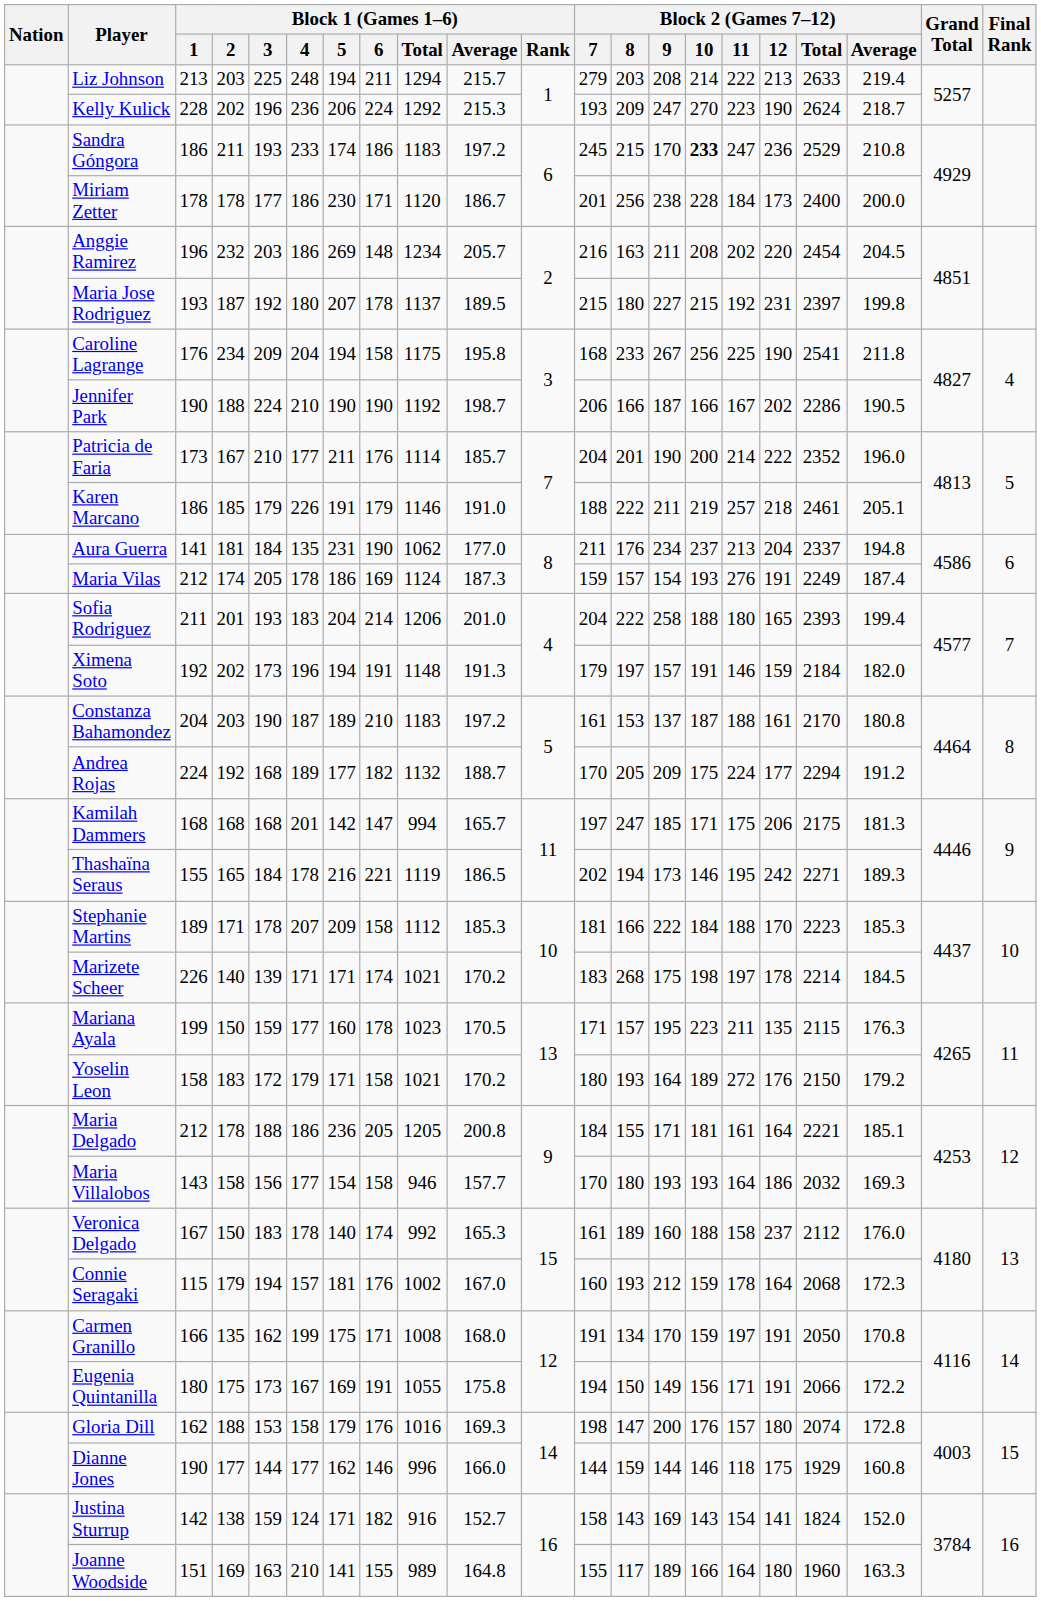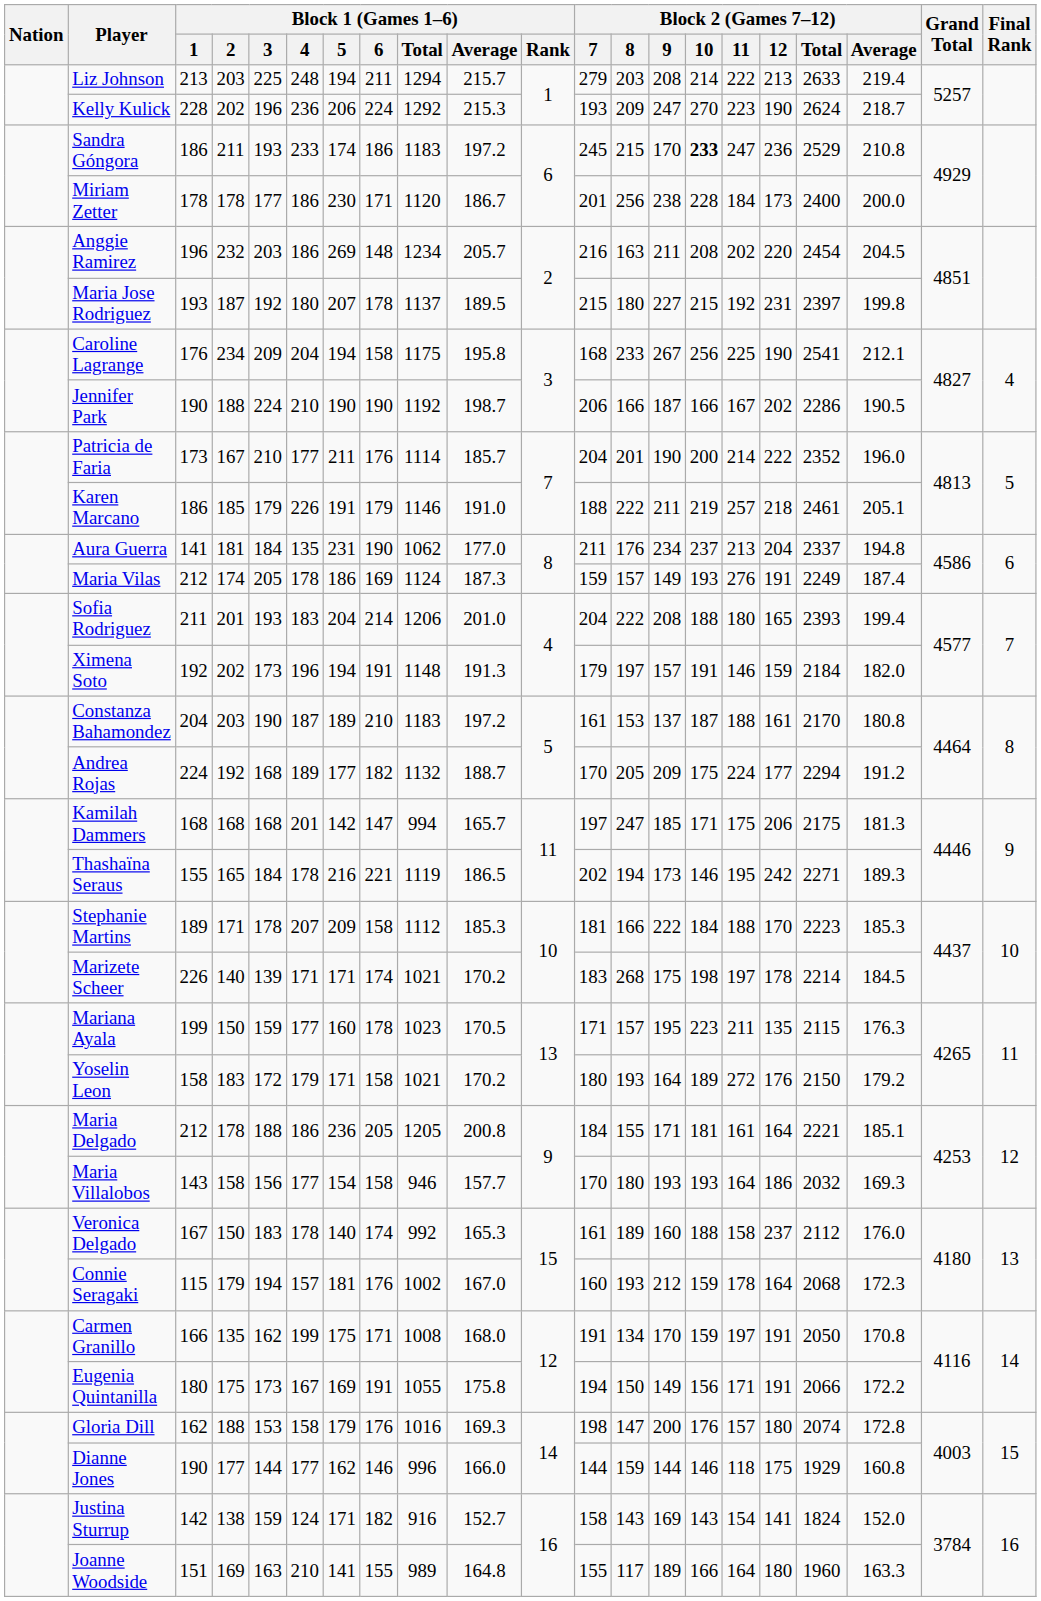Caroline Lagrange | Block 2 (Games 7–12) / Average: 211.8 -> 212.1
Maria Vilas | Block 2 (Games 7–12) / 9: 154 -> 149
Sofia Rodriguez | Block 2 (Games 7–12) / 9: 258 -> 208
